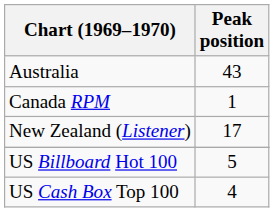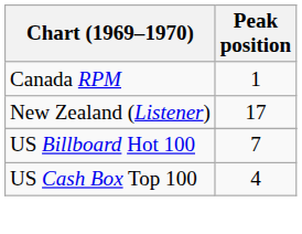- row: Australia | 43
US Billboard Hot 100 | Peak position: 5 -> 7
